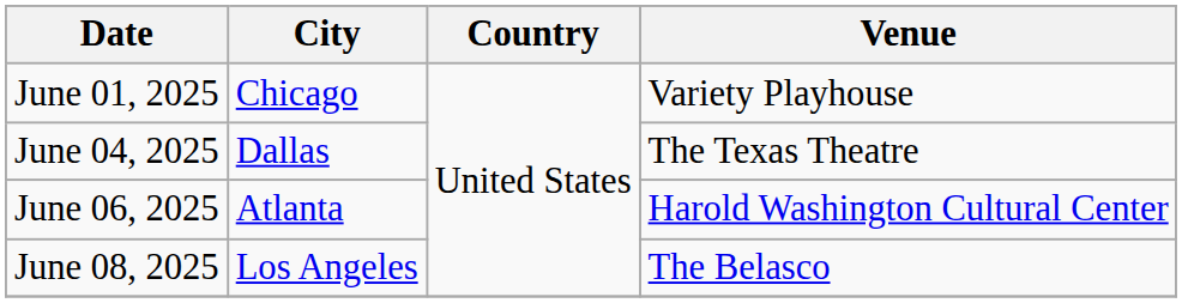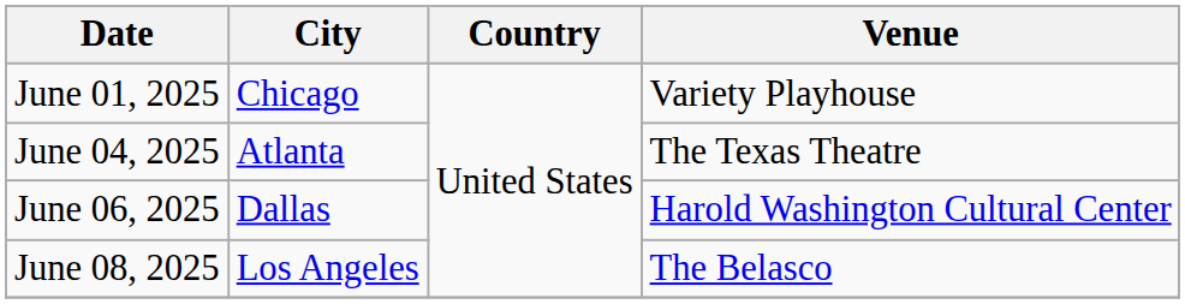June 04, 2025 | City: Dallas -> Atlanta
June 06, 2025 | City: Atlanta -> Dallas
